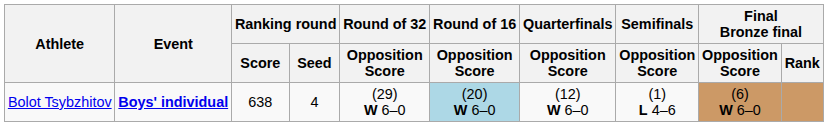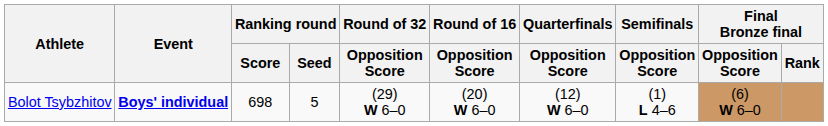Bolot Tsybzhitov | Ranking round / Score: 638 -> 698
Bolot Tsybzhitov | Ranking round / Seed: 4 -> 5
Bolot Tsybzhitov | Round of 16 / Opposition Score: lightblue background -> no background
